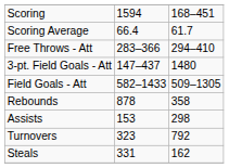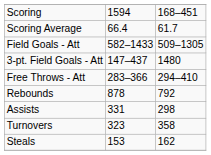rows swapped: Field Goals - Att <-> Free Throws - Att
Rebounds | column 3: 358 -> 792
Assists | column 2: 153 -> 331
Turnovers | column 3: 792 -> 358
Steals | column 2: 331 -> 153
